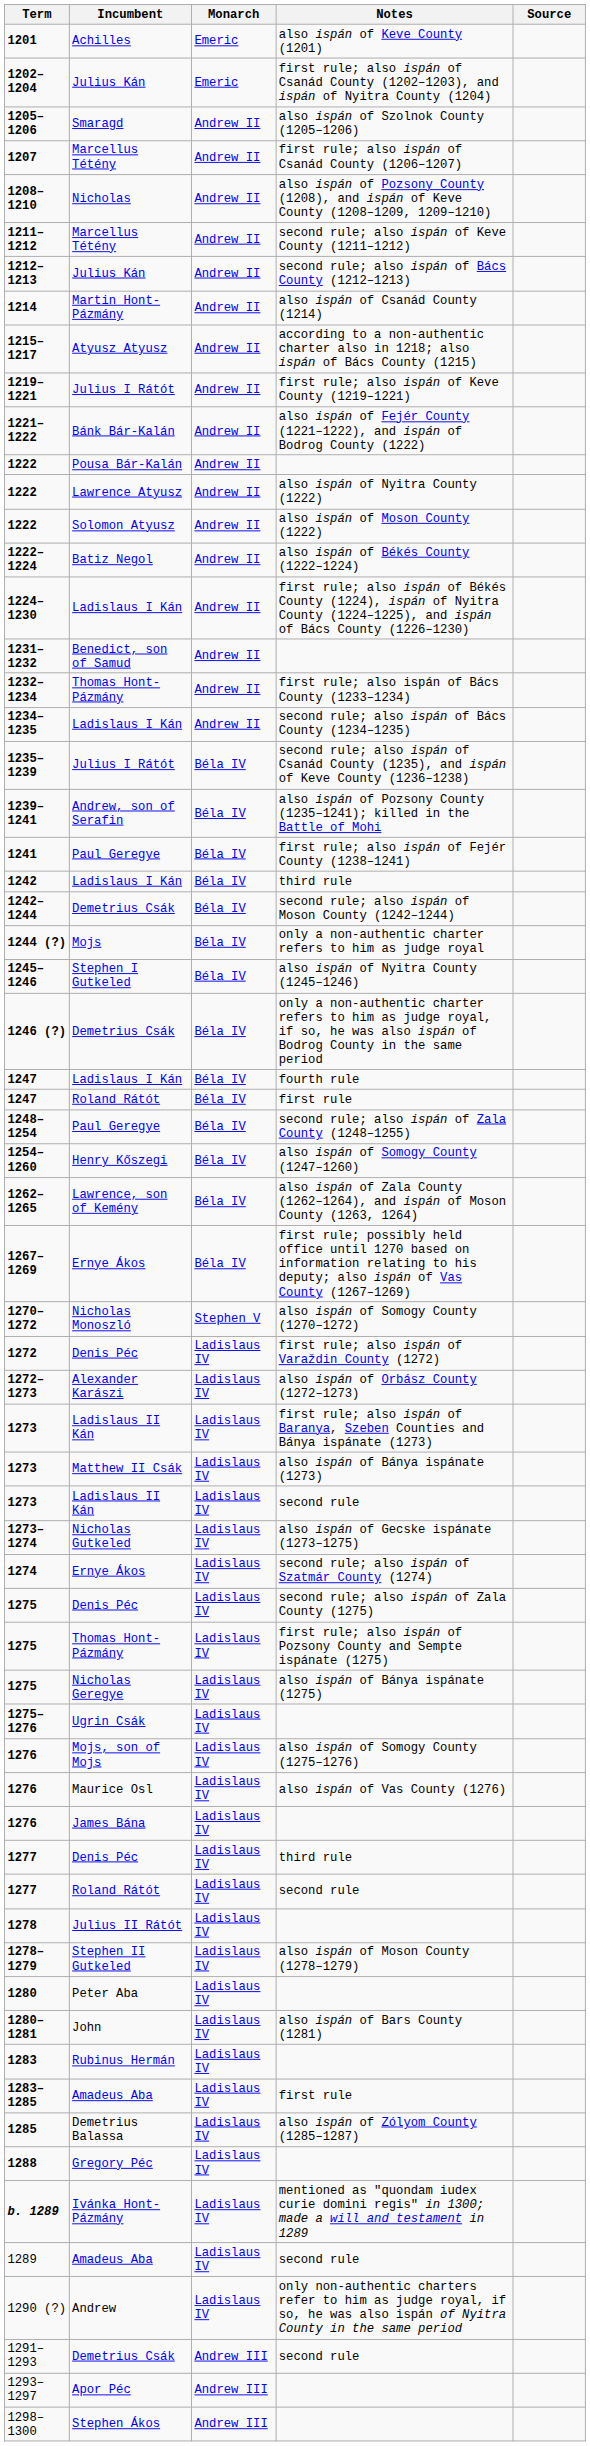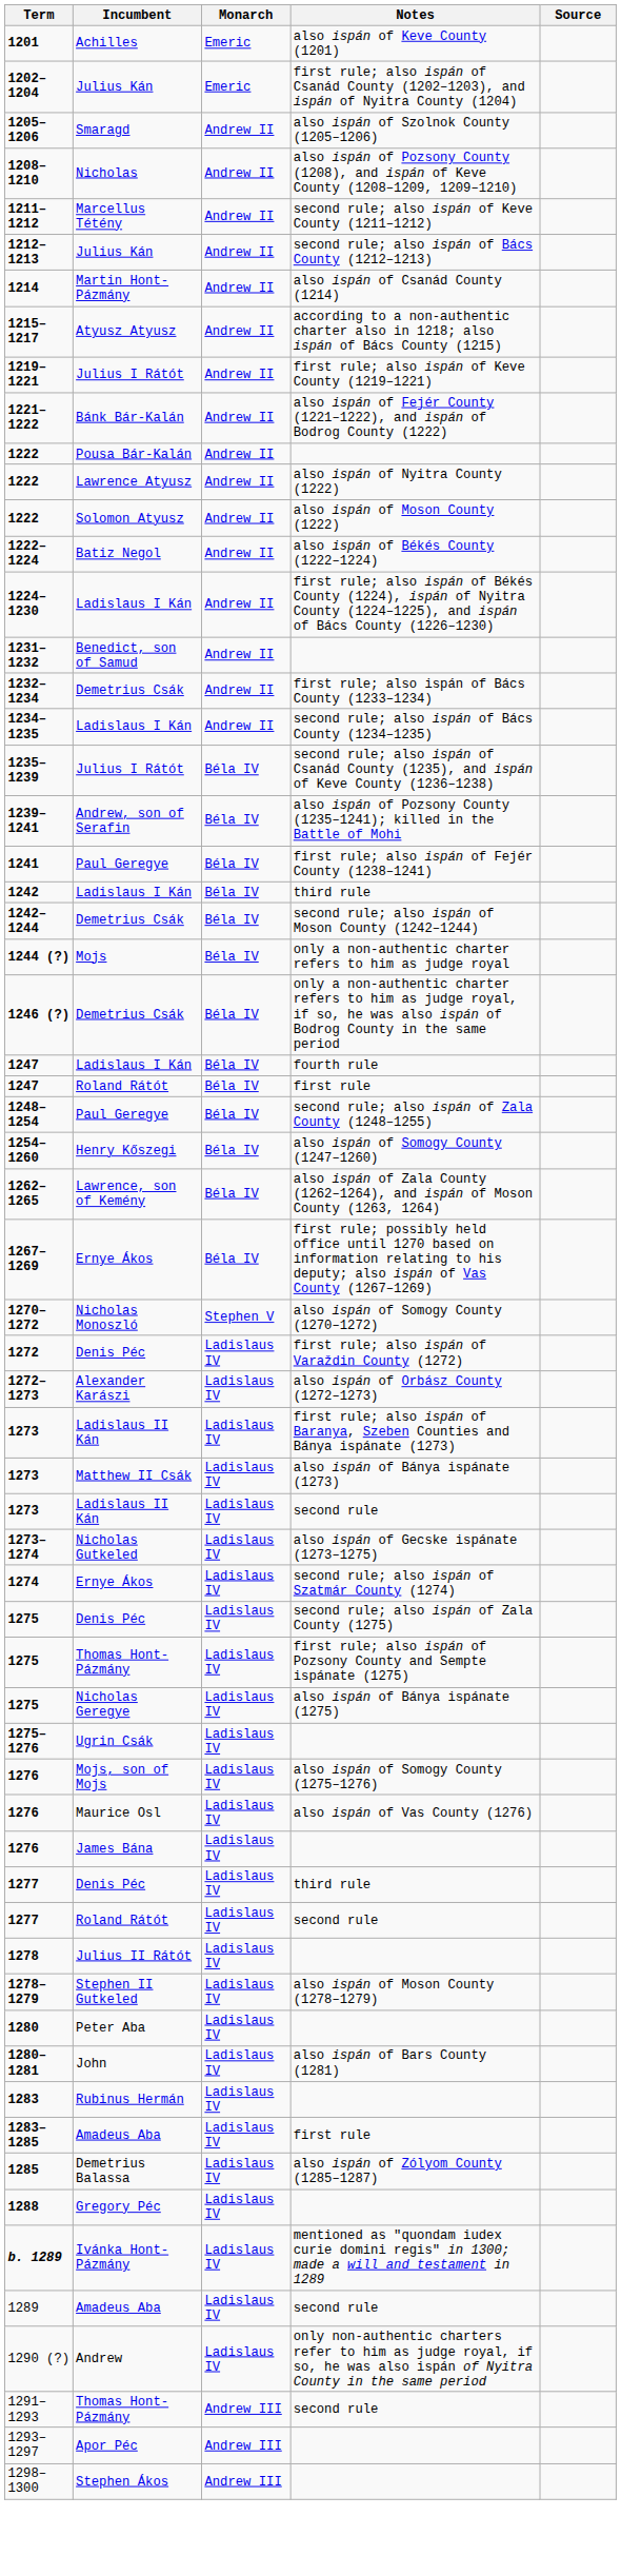- row: 1207 | Marcellus Tétény | Andrew II | first rule; also ispán of Csanád County (1206–1207)
1232–1234 | Incumbent: Thomas Hont-Pázmány -> Demetrius Csák
- row: 1245–1246 | Stephen I Gutkeled | Béla IV | also ispán of Nyitra County (1245–1246)
1291–1293 | Incumbent: Demetrius Csák -> Thomas Hont-Pázmány
